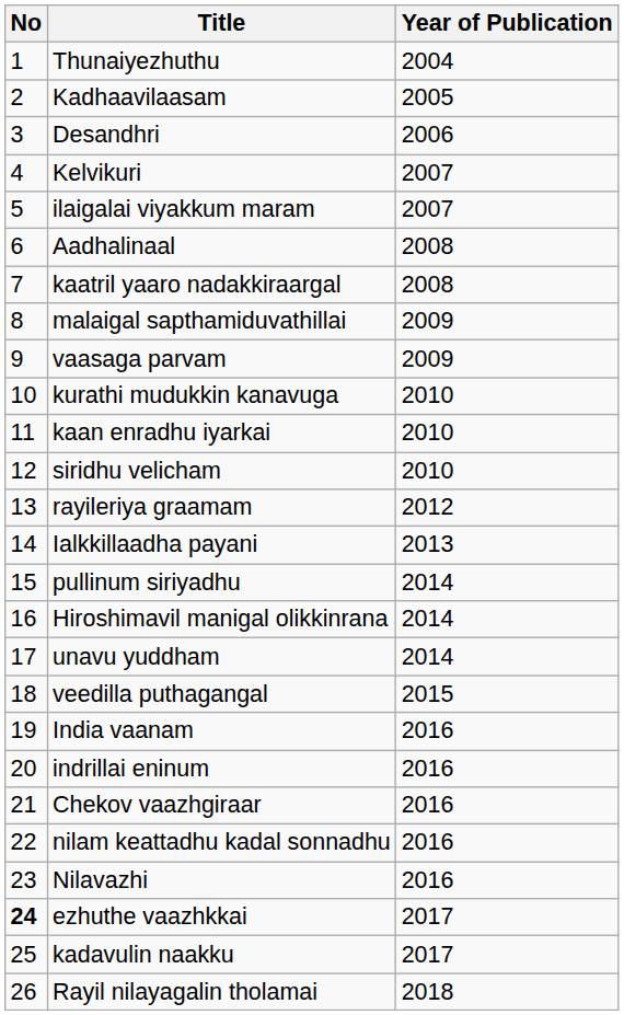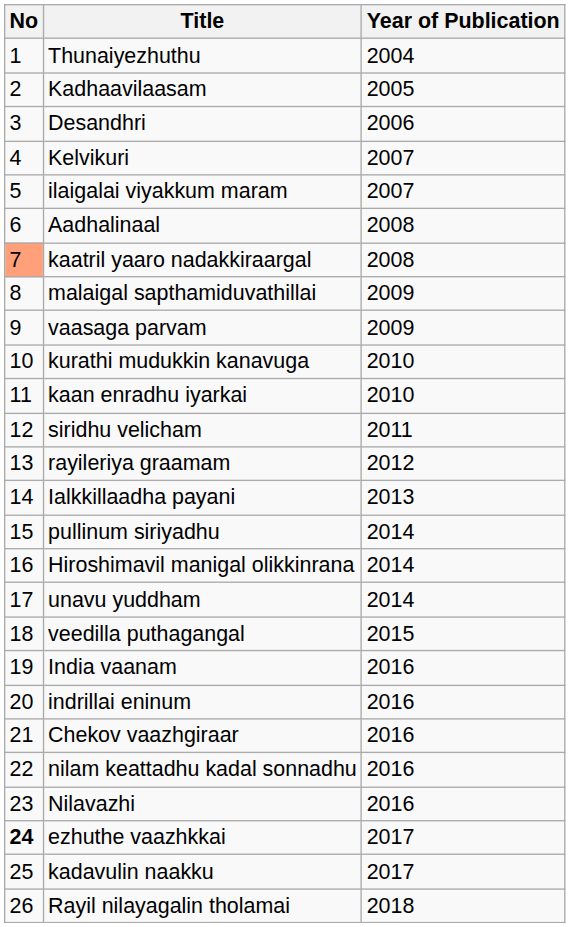kaatril yaaro nadakkiraargal | No: no background -> lightsalmon background
siridhu velicham | Year of Publication: 2010 -> 2011
